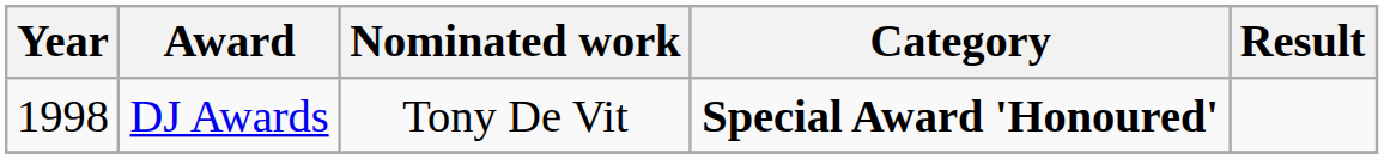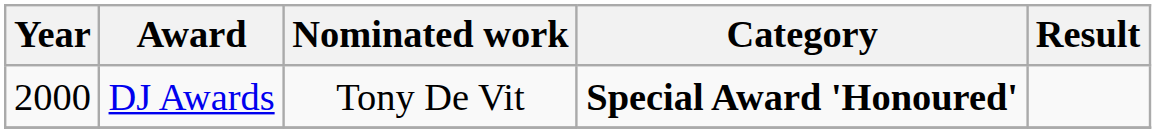DJ Awards | Year: 1998 -> 2000
